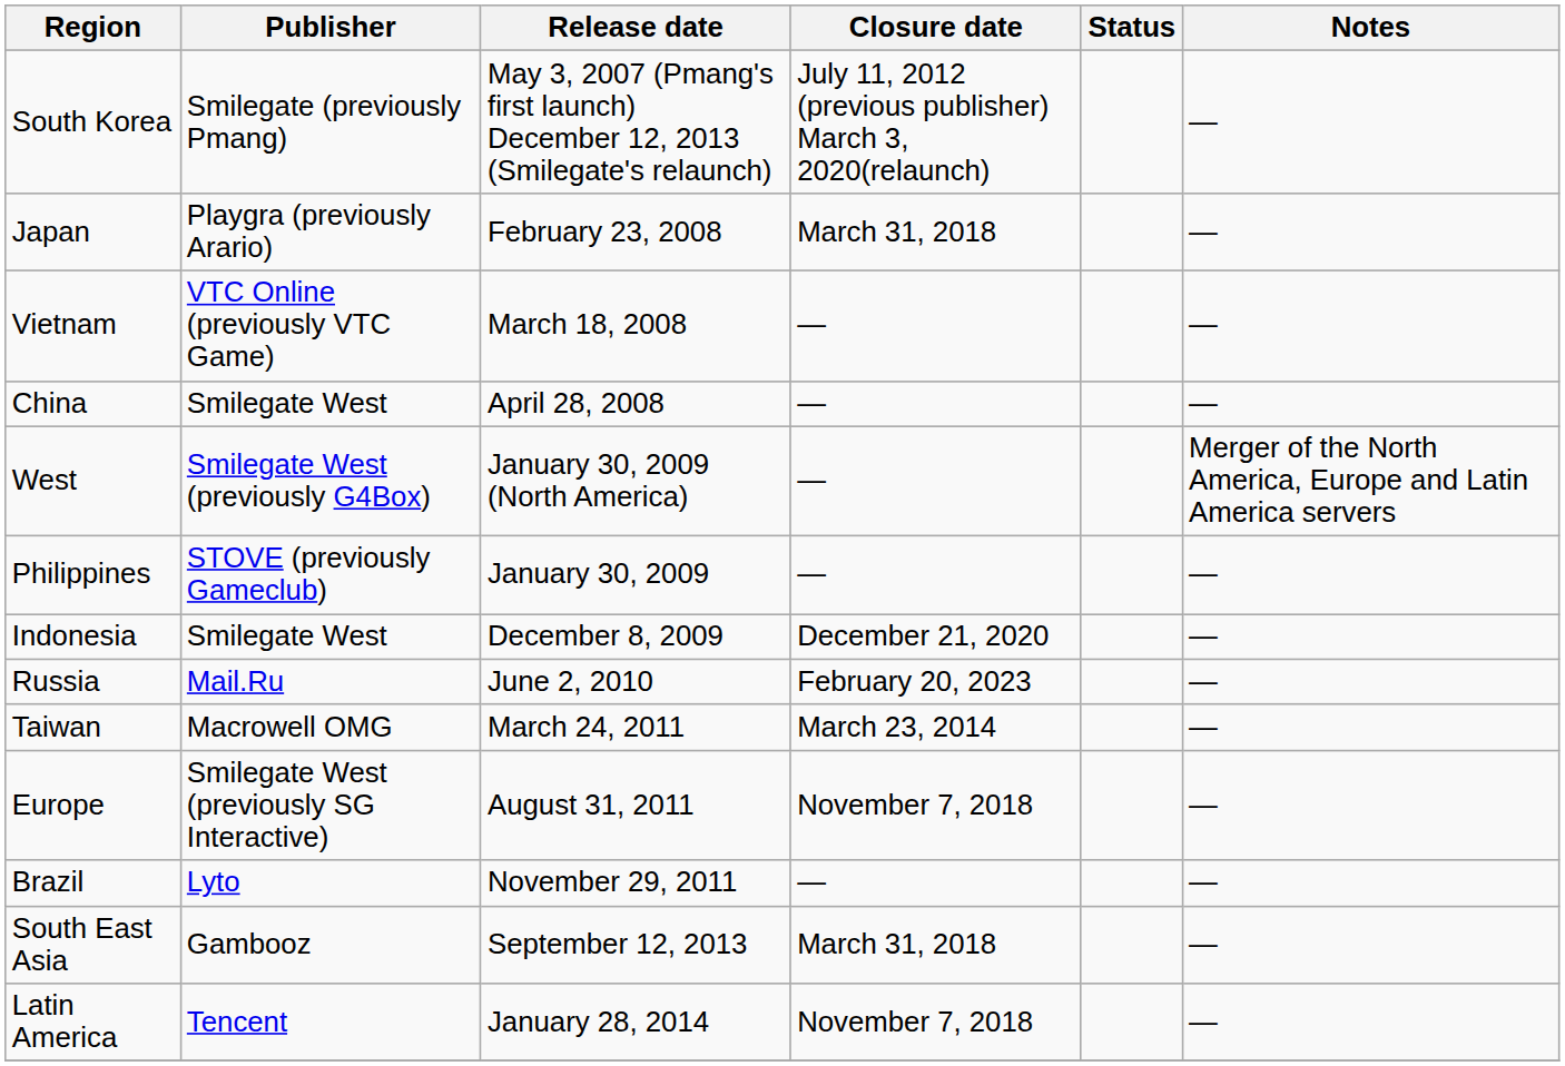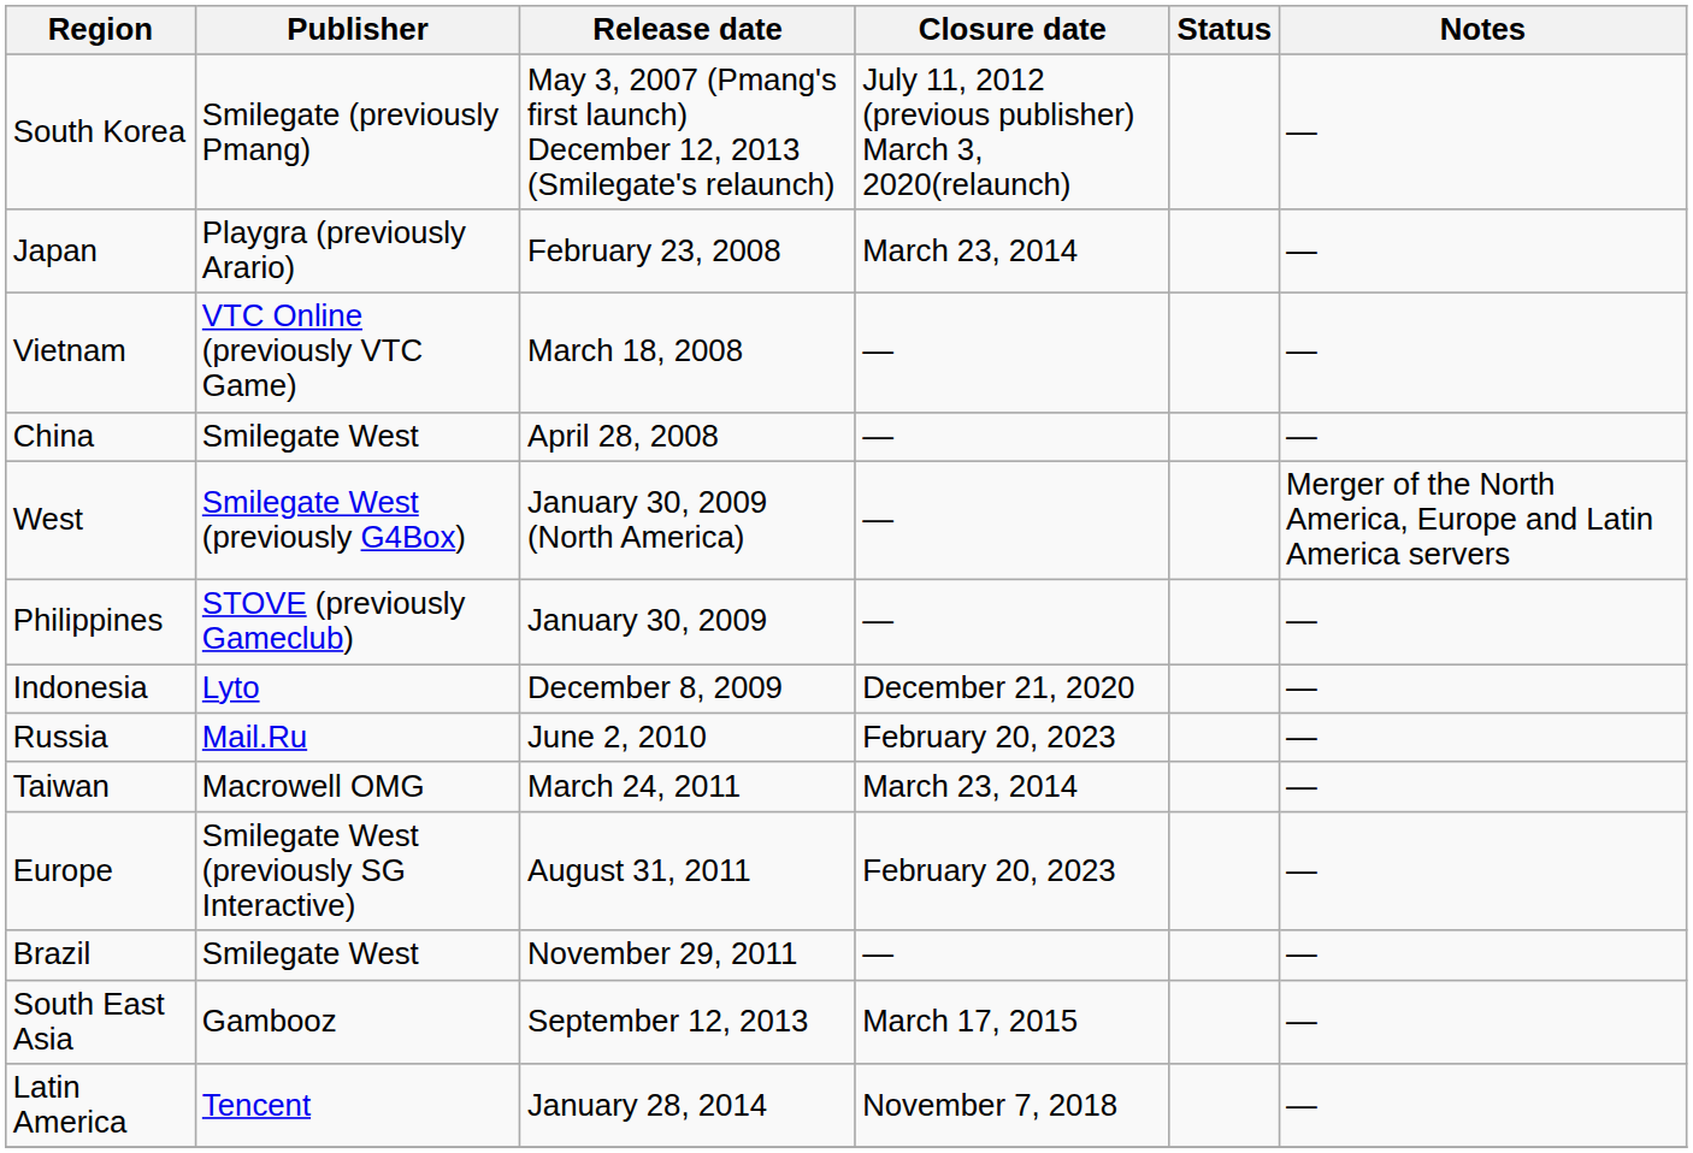Japan | Closure date: March 31, 2018 -> March 23, 2014
Indonesia | Publisher: Smilegate West -> Lyto
Europe | Closure date: November 7, 2018 -> February 20, 2023
Brazil | Publisher: Lyto -> Smilegate West
South East Asia | Closure date: March 31, 2018 -> March 17, 2015
